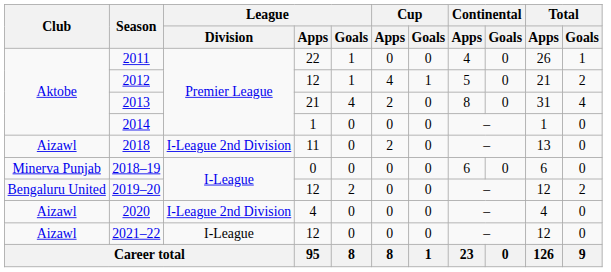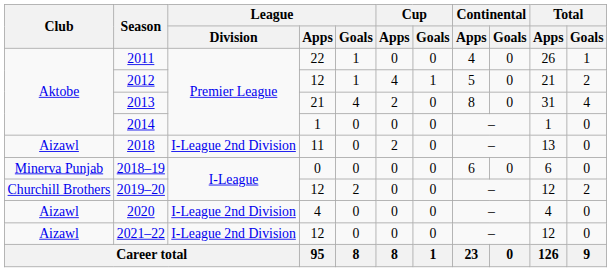2019–20 | Club: Bengaluru United -> Churchill Brothers
2021–22 | League / Division: I-League -> I-League 2nd Division
